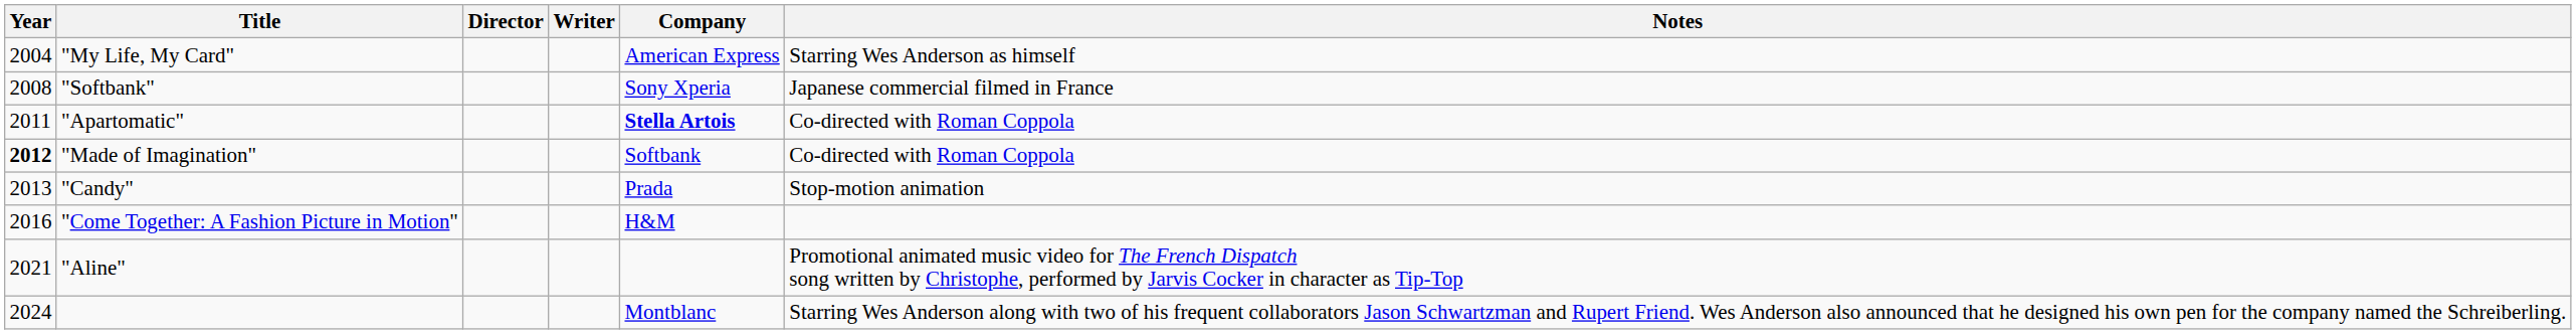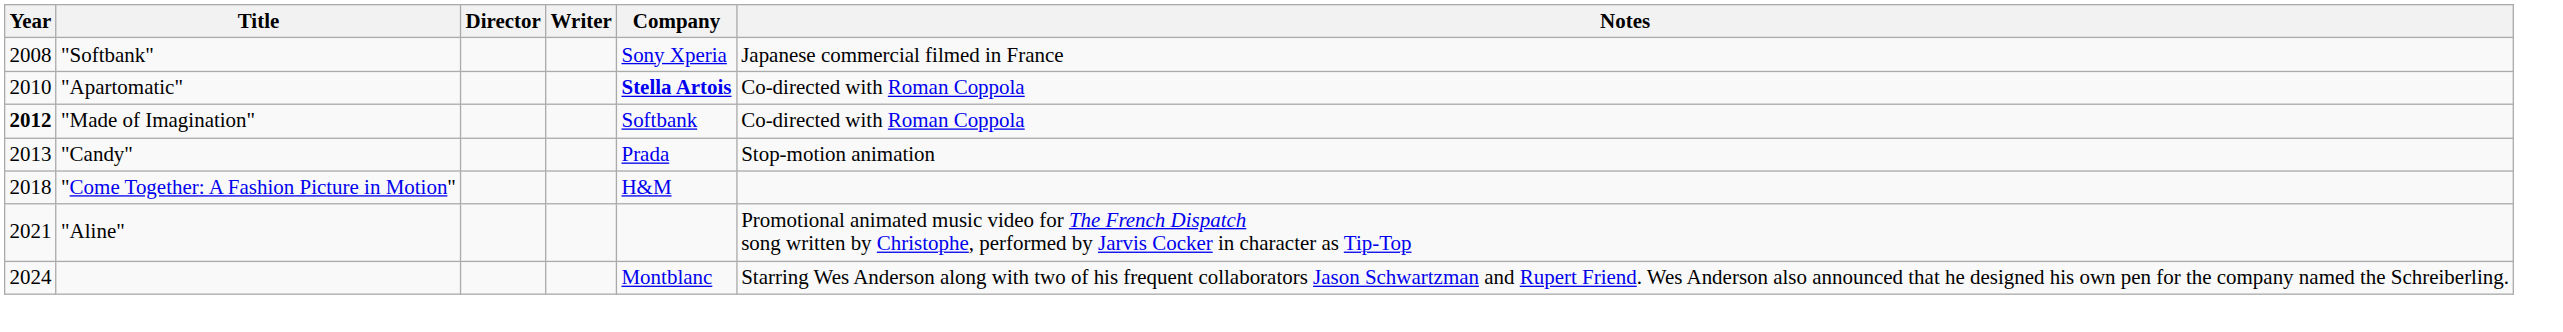- row: 2004 | "My Life, My Card" | American Express | Starring Wes Anderson as himself
"Apartomatic" | Year: 2011 -> 2010
"Come Together: A Fashion Picture in Motion" | Year: 2016 -> 2018
